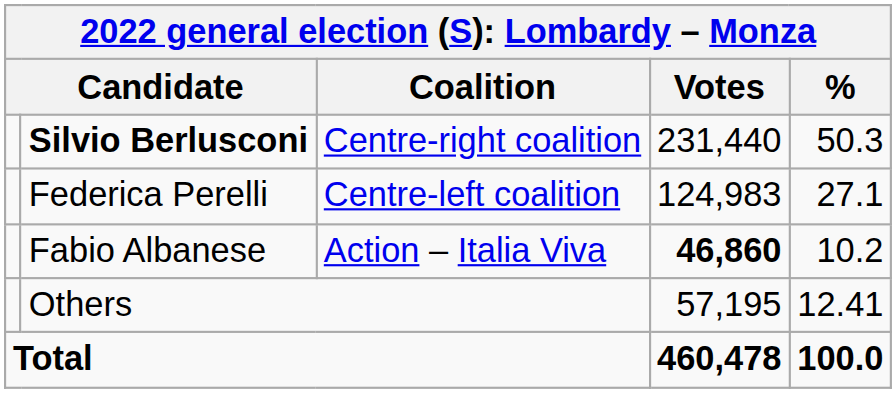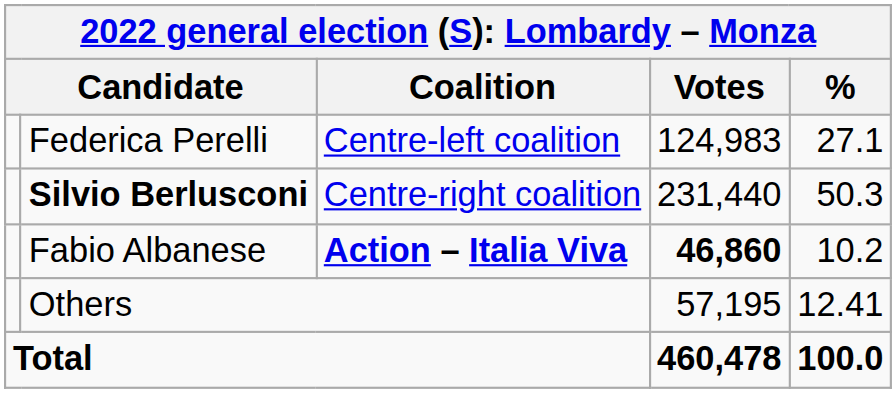rows swapped: Silvio Berlusconi <-> Federica Perelli
Fabio Albanese | Coalition: normal -> bold
